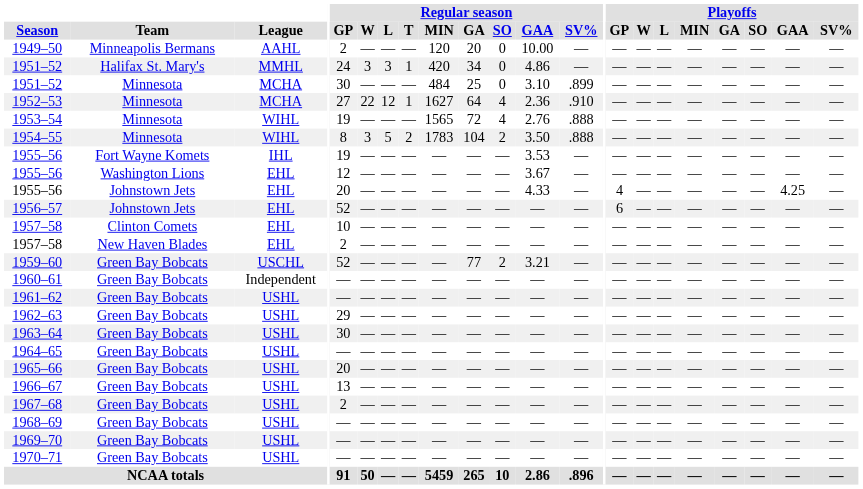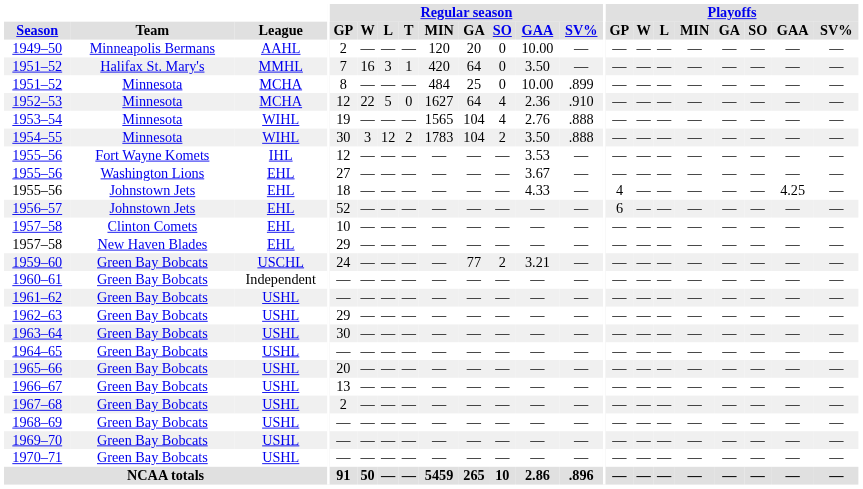1951–52 / Halifax St. Mary's | Regular season / GP: 24 -> 7
1951–52 / Halifax St. Mary's | Regular season / W: 3 -> 16
1951–52 / Halifax St. Mary's | Regular season / GA: 34 -> 64
1951–52 / Halifax St. Mary's | Regular season / GAA: 4.86 -> 3.50
1951–52 / Minnesota | Regular season / GP: 30 -> 8
1951–52 / Minnesota | Regular season / GAA: 3.10 -> 10.00
1952–53 | Regular season / GP: 27 -> 12
1952–53 | Regular season / L: 12 -> 5
1952–53 | Regular season / T: 1 -> 0
1953–54 | Regular season / GA: 72 -> 104
1954–55 | Regular season / GP: 8 -> 30
1954–55 | Regular season / L: 5 -> 12
1955–56 / Fort Wayne Komets | Regular season / GP: 19 -> 12
1955–56 / Washington Lions | Regular season / GP: 12 -> 27
1955–56 / Johnstown Jets | Regular season / GP: 20 -> 18
1957–58 / New Haven Blades | Regular season / GP: 2 -> 29
1959–60 | Regular season / GP: 52 -> 24
